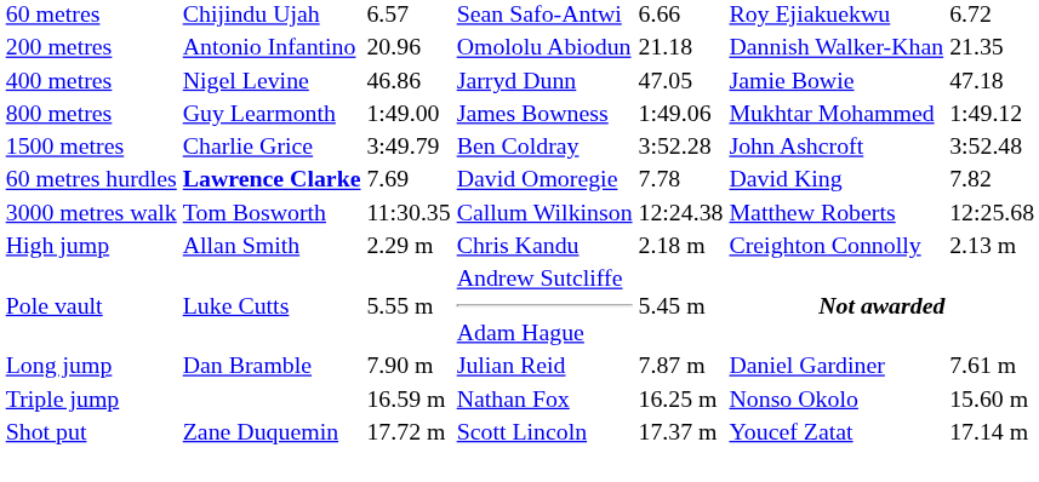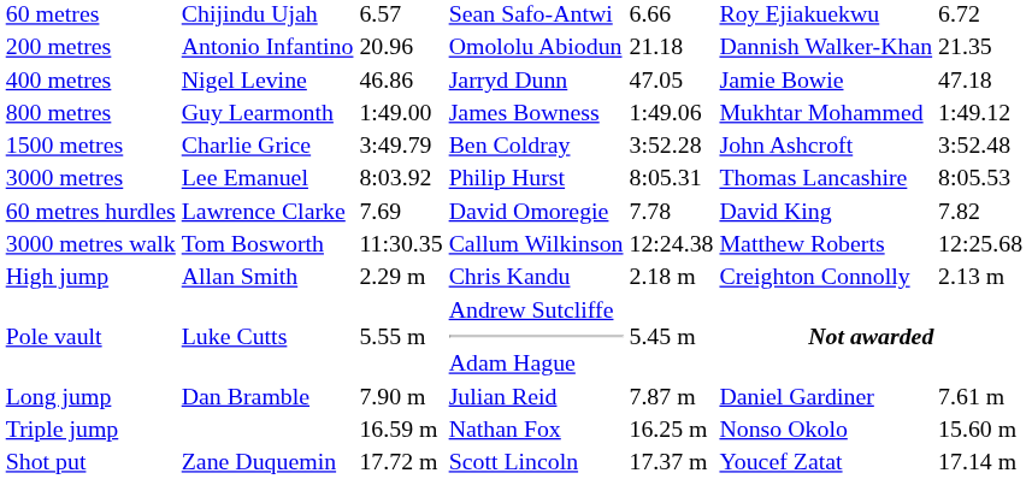+ row: 3000 metres | Lee Emanuel | 8:03.92 | Philip Hurst | 8:05.31 | Thomas Lancashire | 8:05.53
60 metres hurdles | column 2: bold -> normal
